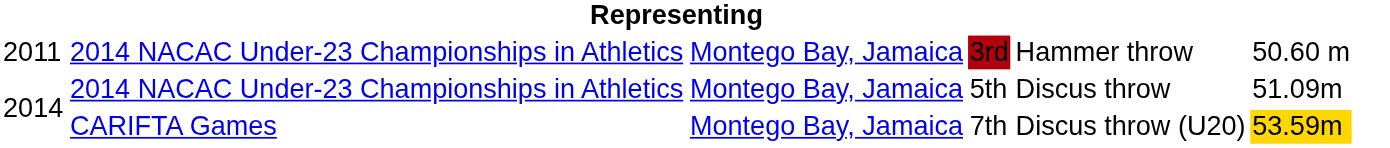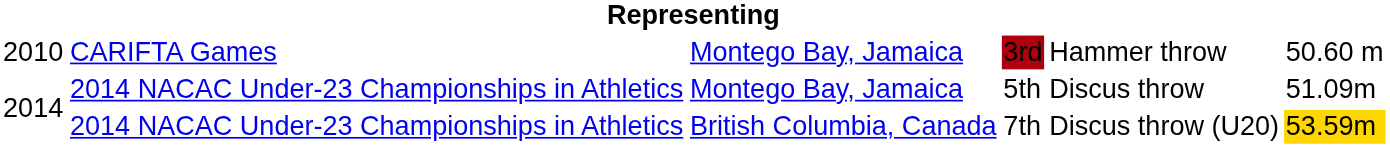3rd | column 1: 2011 -> 2010
3rd | column 2: 2014 NACAC Under-23 Championships in Athletics -> CARIFTA Games
7th | column 2: CARIFTA Games -> 2014 NACAC Under-23 Championships in Athletics
7th | column 3: Montego Bay, Jamaica -> British Columbia, Canada
